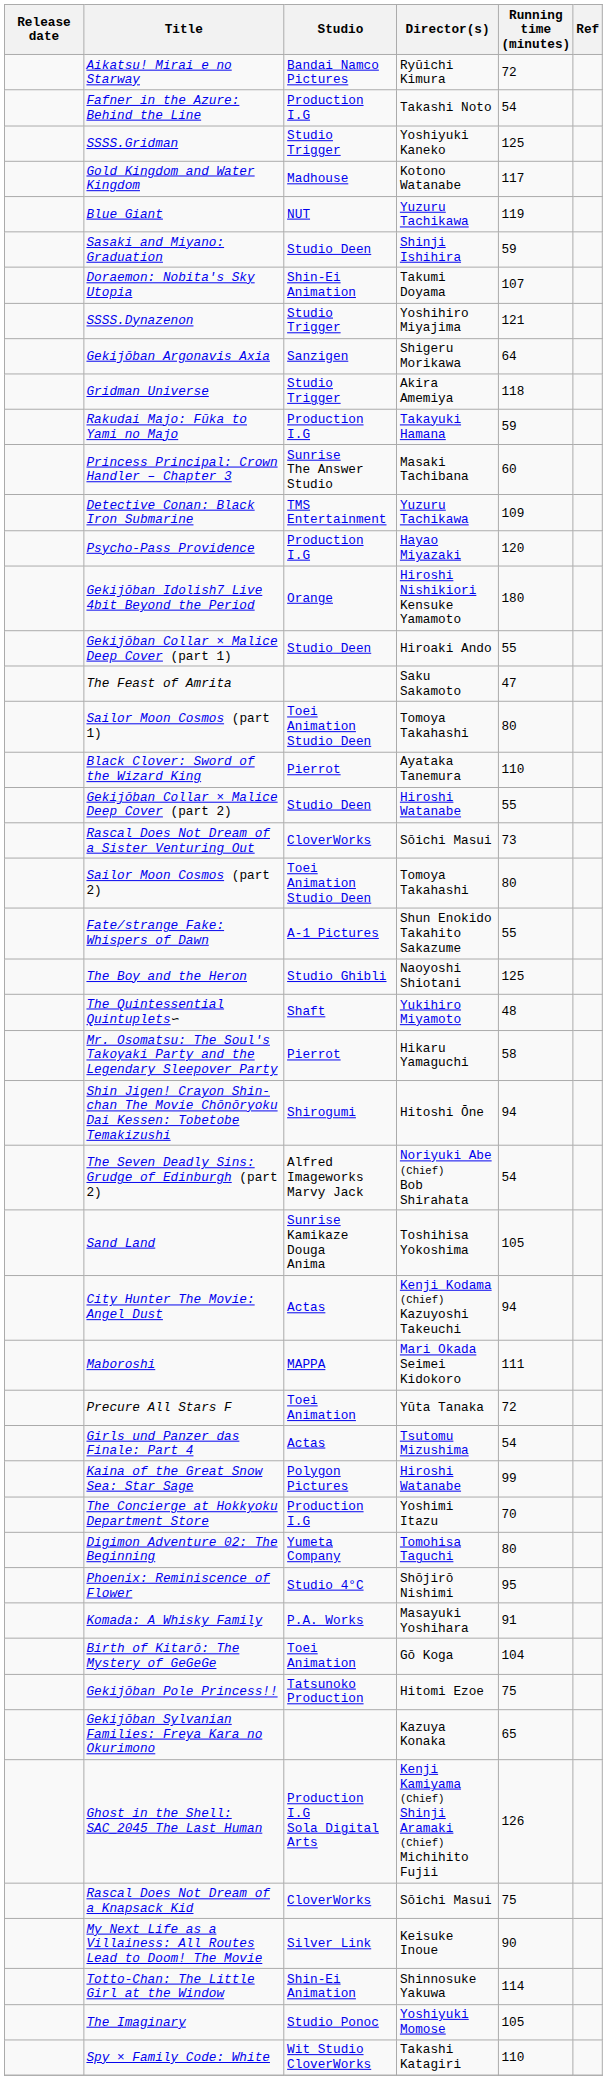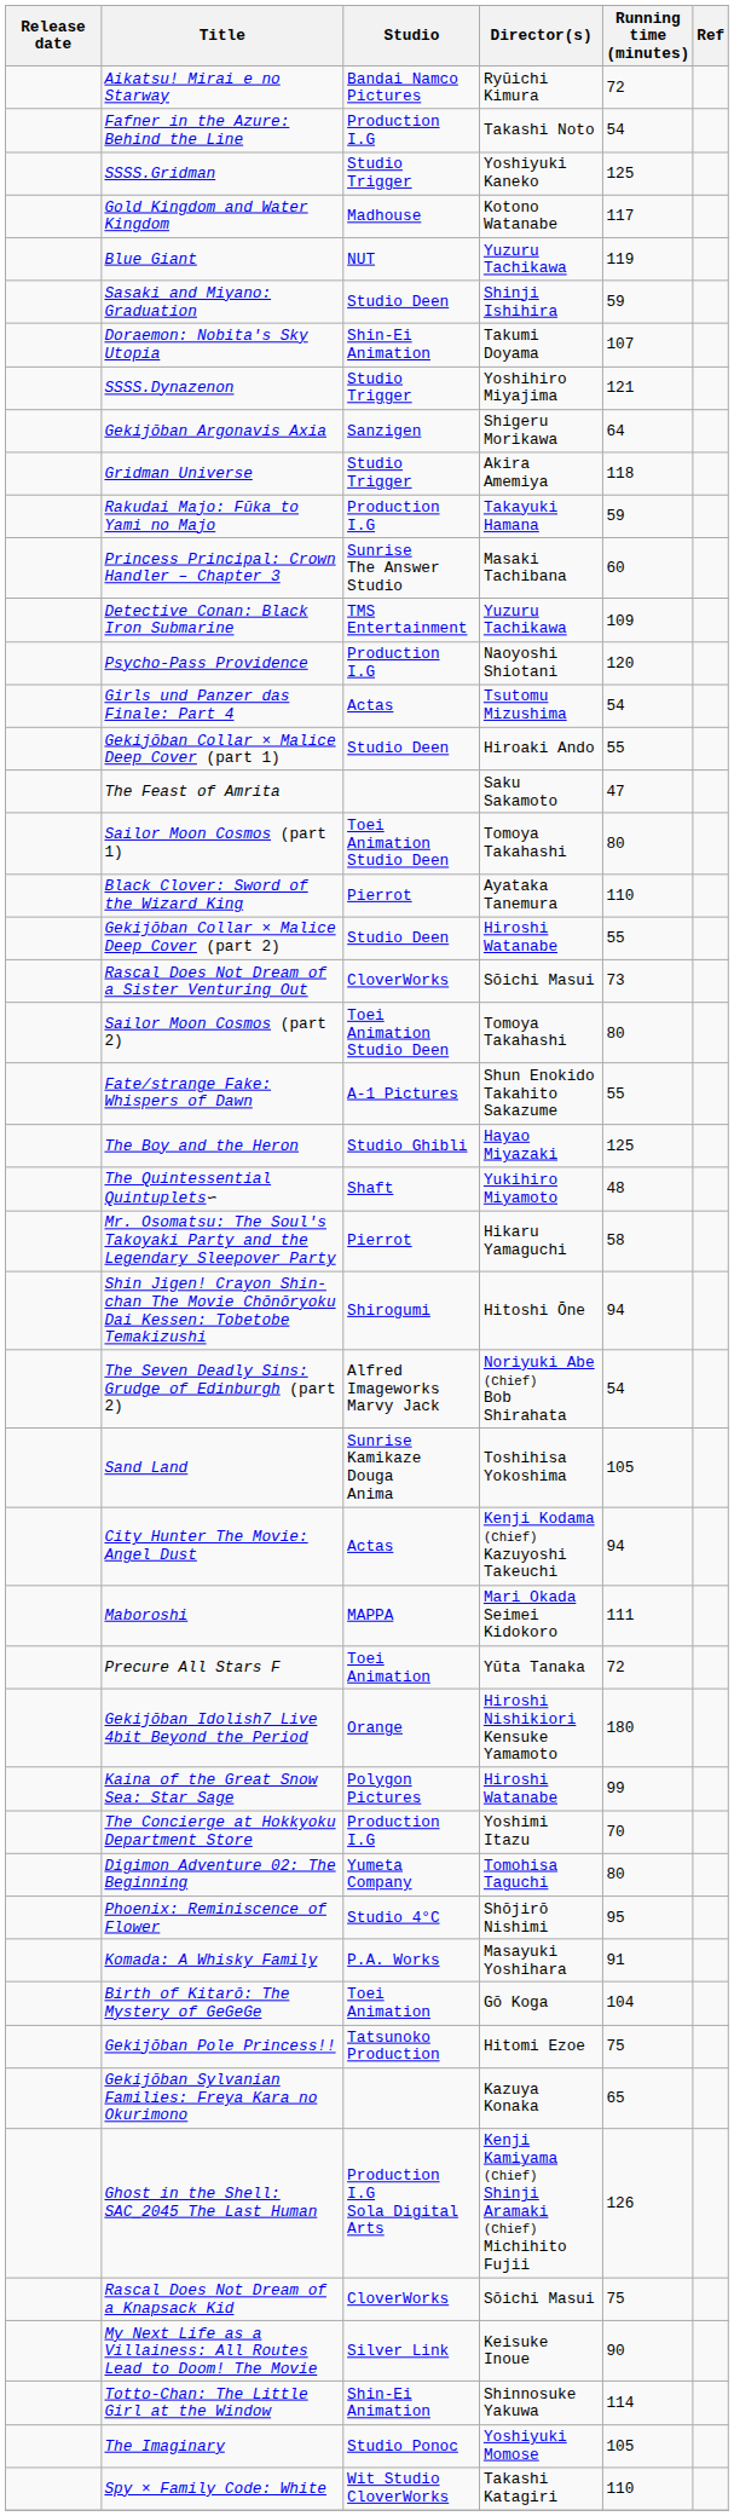Psycho-Pass Providence | Director(s): Hayao Miyazaki -> Naoyoshi Shiotani
rows swapped: Gekijōban Idolish7 Live 4bit Beyond the Period <-> Girls und Panzer das Finale: Part 4
The Boy and the Heron | Director(s): Naoyoshi Shiotani -> Hayao Miyazaki
